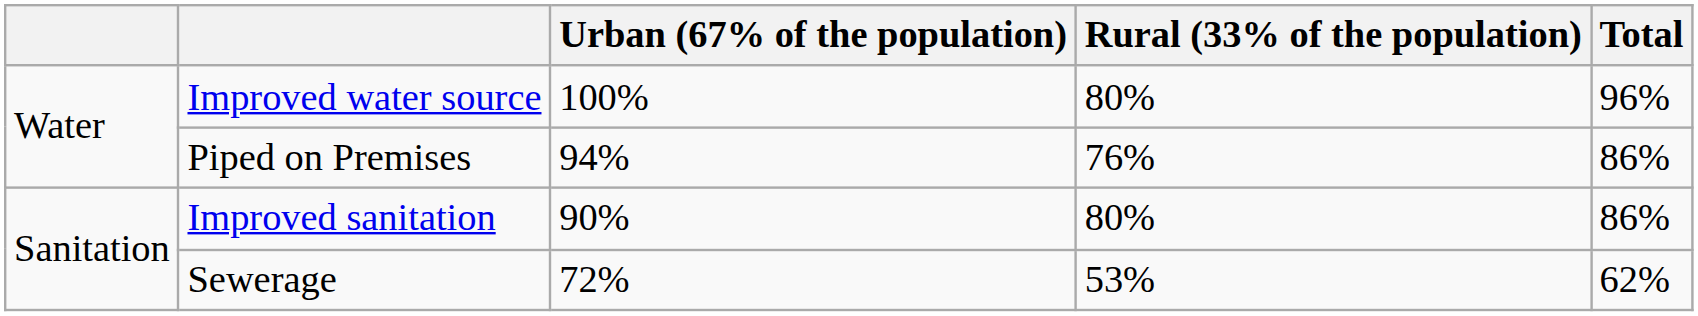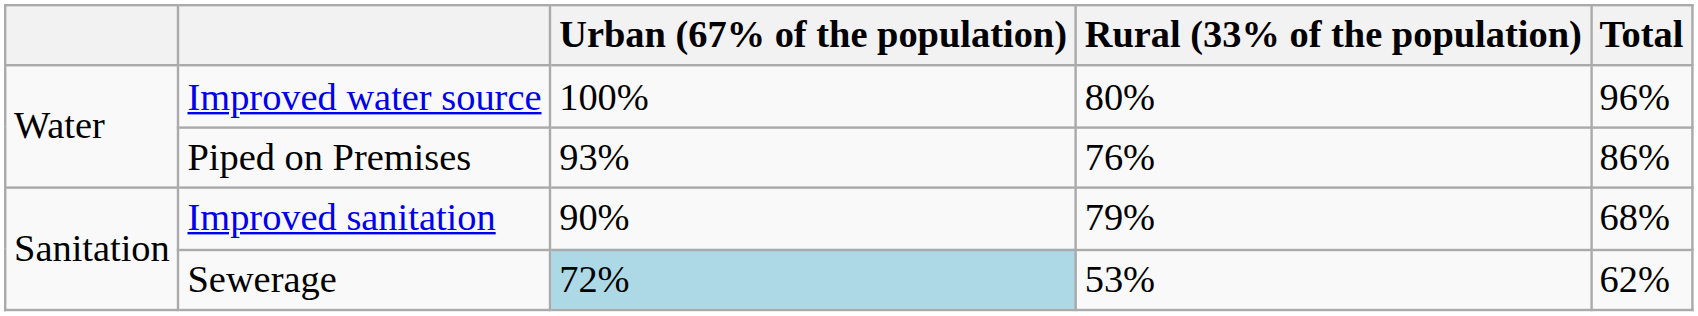Piped on Premises | Urban (67% of the population): 94% -> 93%
Improved sanitation | Rural (33% of the population): 80% -> 79%
Improved sanitation | Total: 86% -> 68%
Sewerage | Urban (67% of the population): no background -> lightblue background
